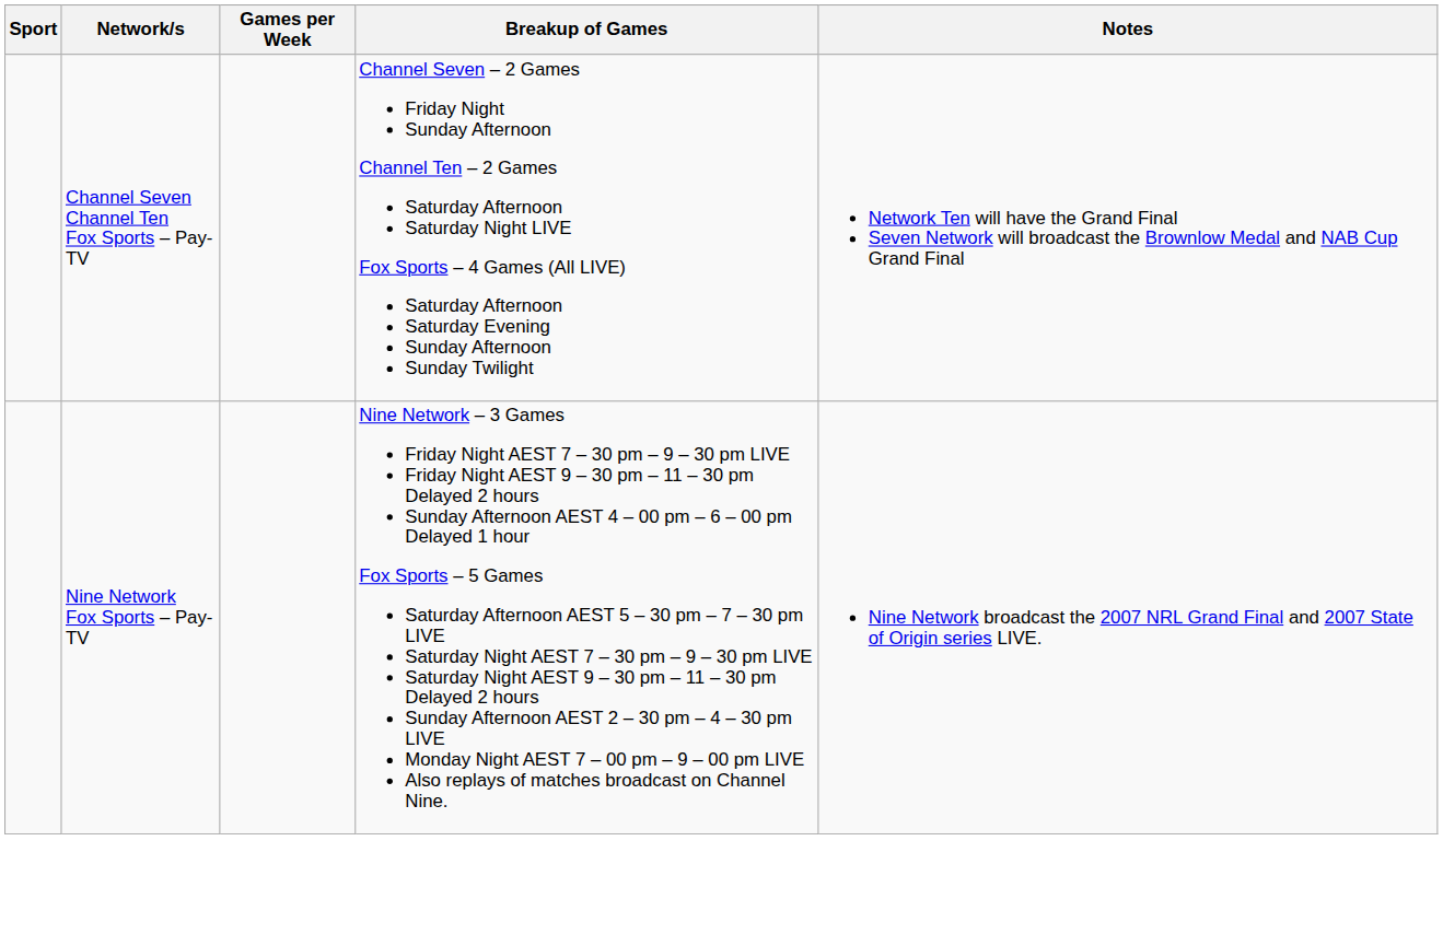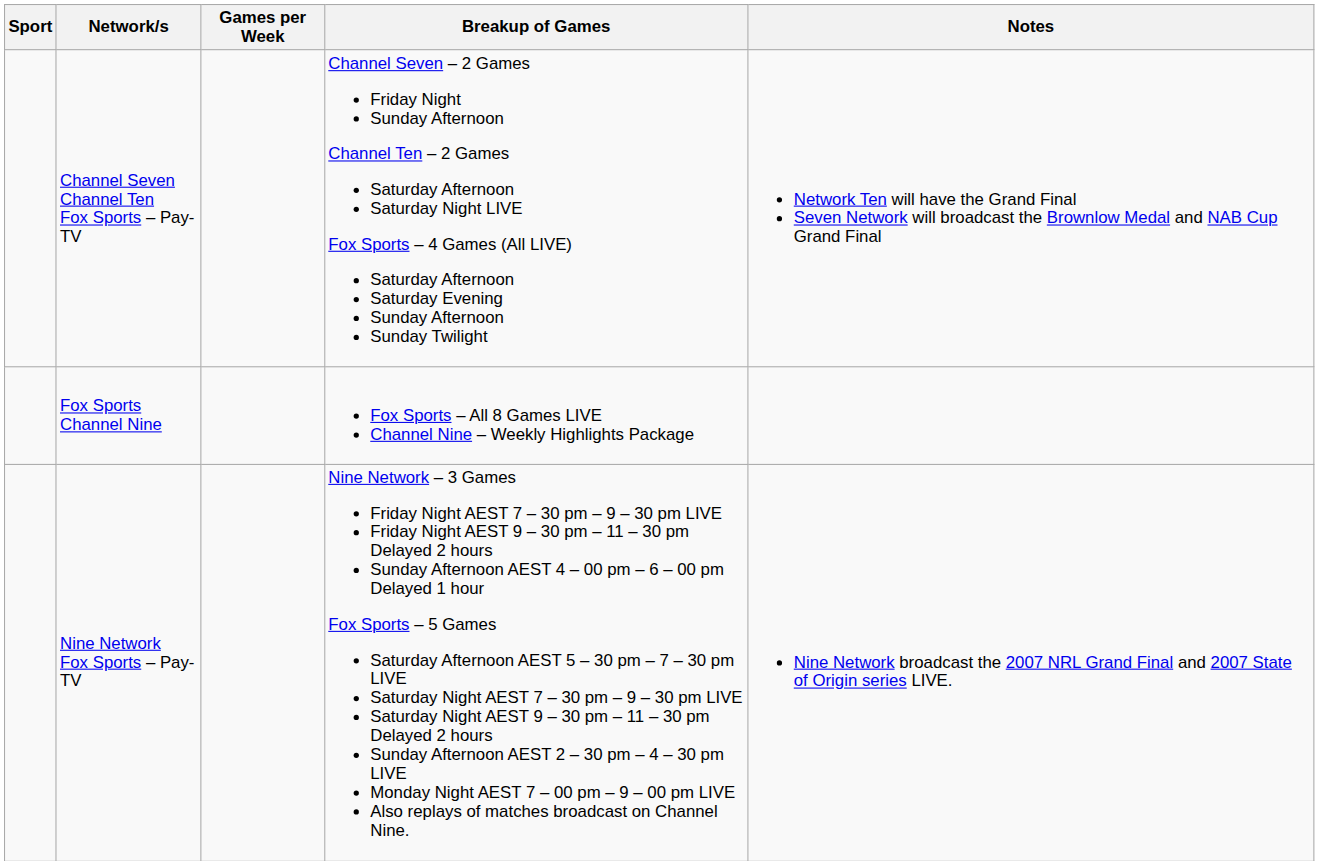+ row: Fox Sports Channel Nine | Fox Sports – All 8 Games LIVE Channel Nine – Weekly Highlights Package
